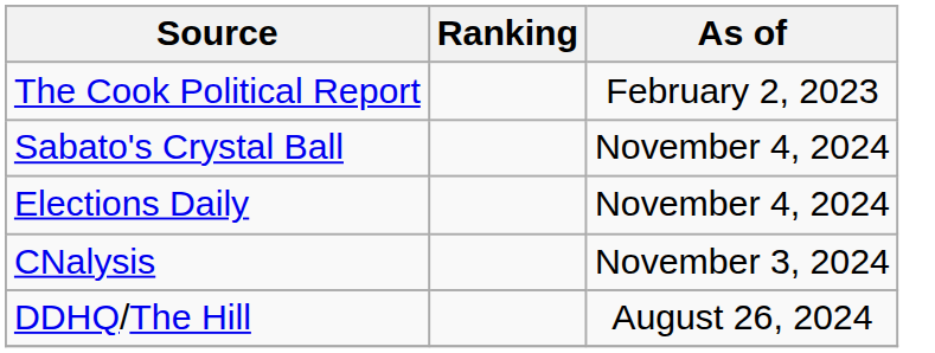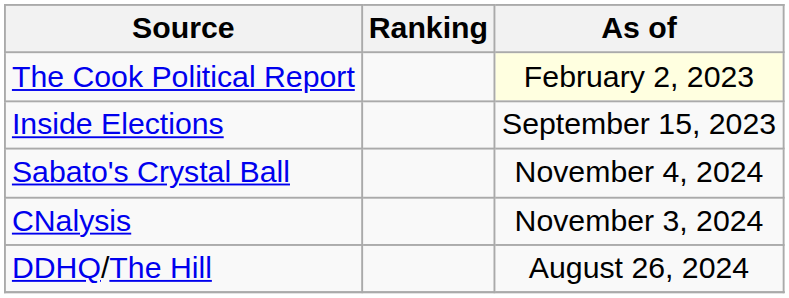The Cook Political Report | As of: no background -> lightyellow background
+ row: Inside Elections | September 15, 2023
- row: Elections Daily | November 4, 2024
